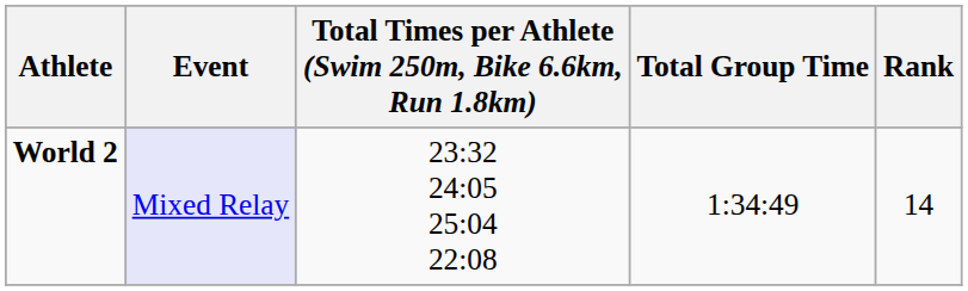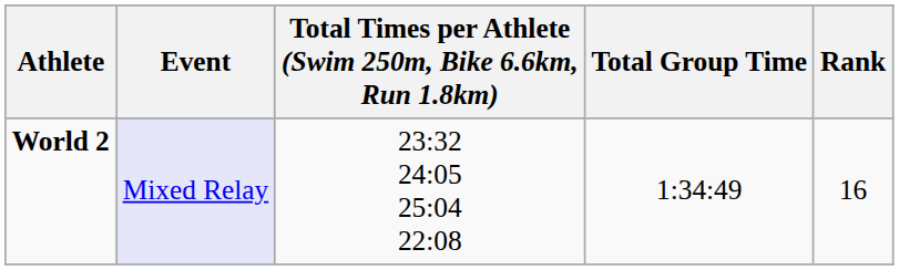World 2 | Rank: 14 -> 16
